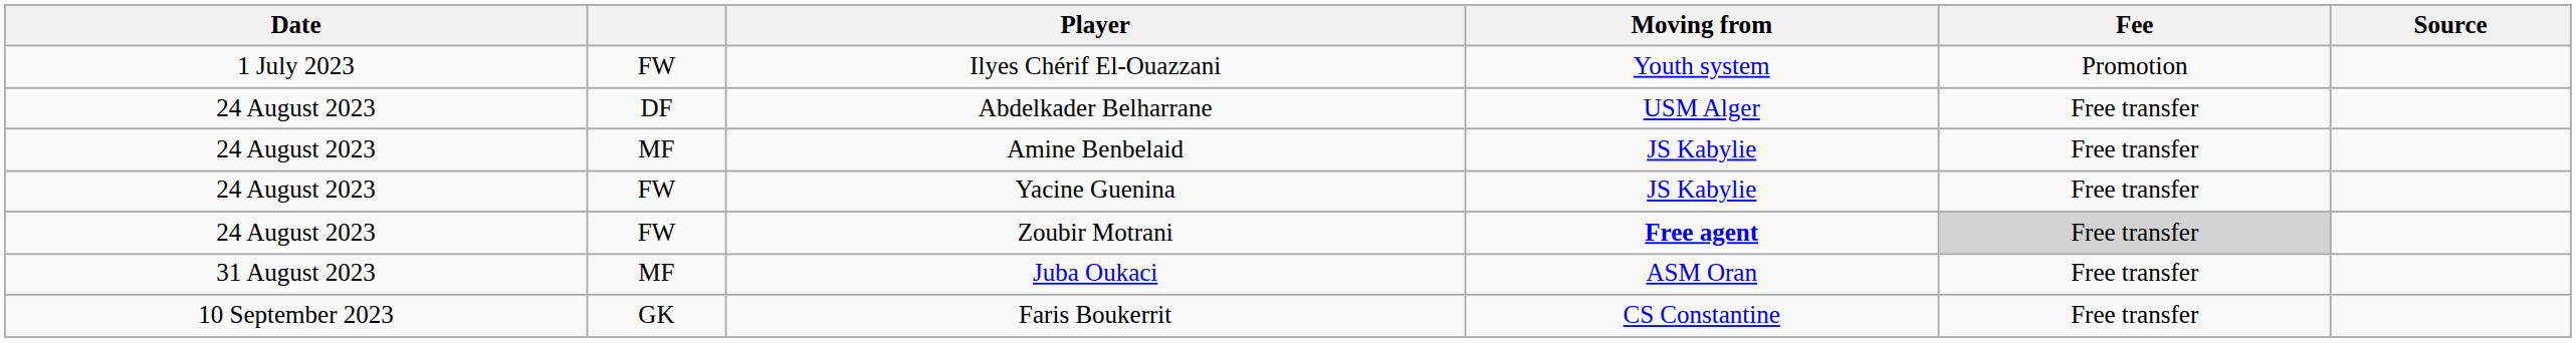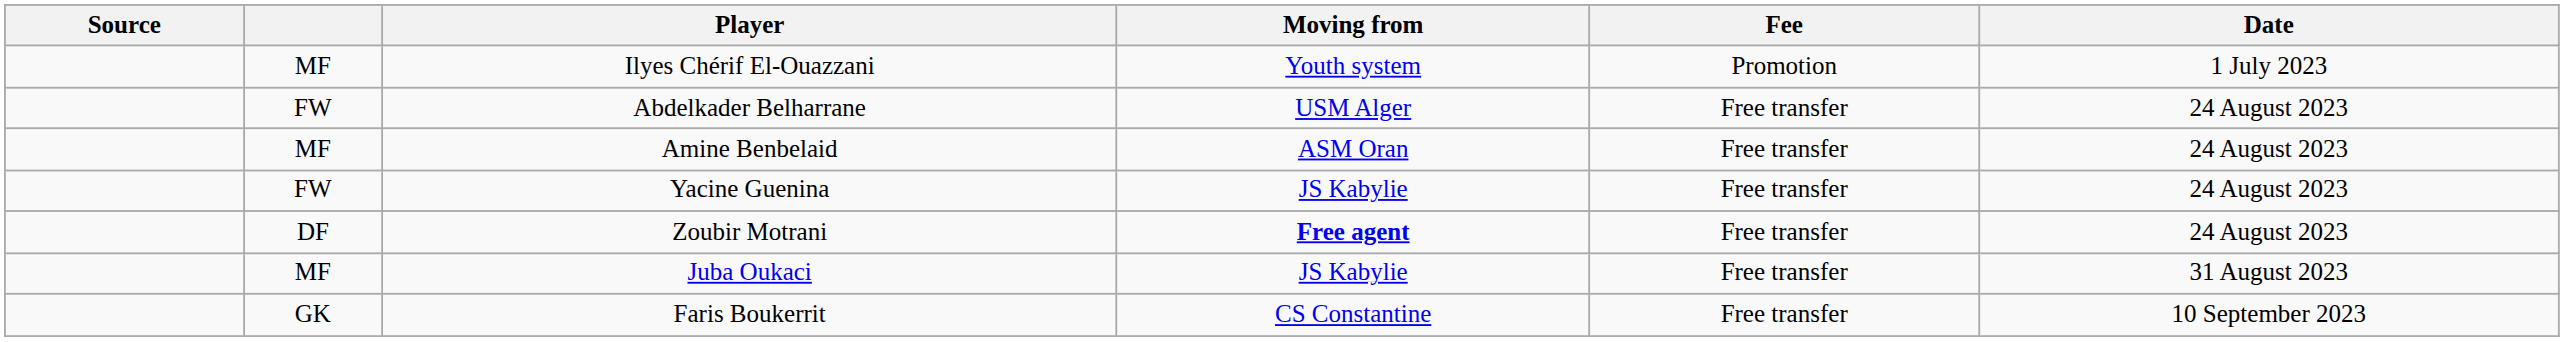columns swapped: Date <-> Source
Ilyes Chérif El-Ouazzani | column 2: FW -> MF
Abdelkader Belharrane | column 2: DF -> FW
Amine Benbelaid | Moving from: JS Kabylie -> ASM Oran
Zoubir Motrani | column 2: FW -> DF
Zoubir Motrani | Fee: lightgrey background -> no background
Juba Oukaci | Moving from: ASM Oran -> JS Kabylie
